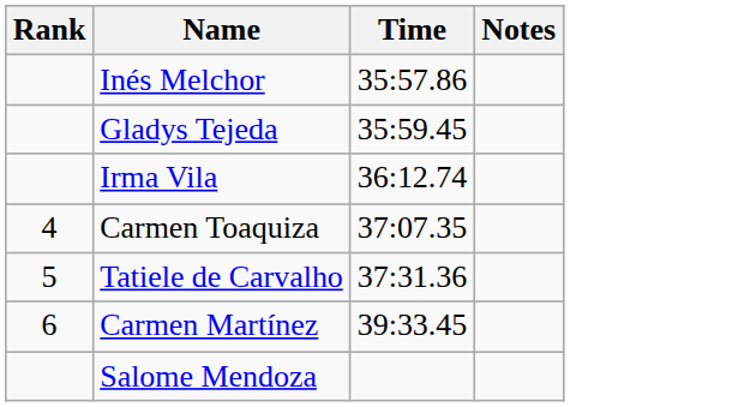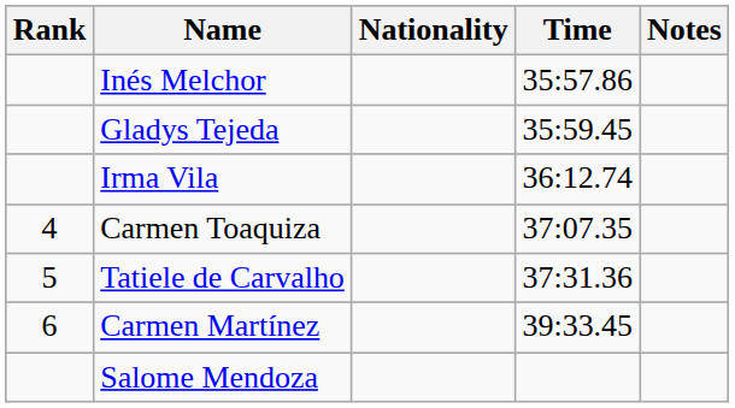+ column: Nationality
